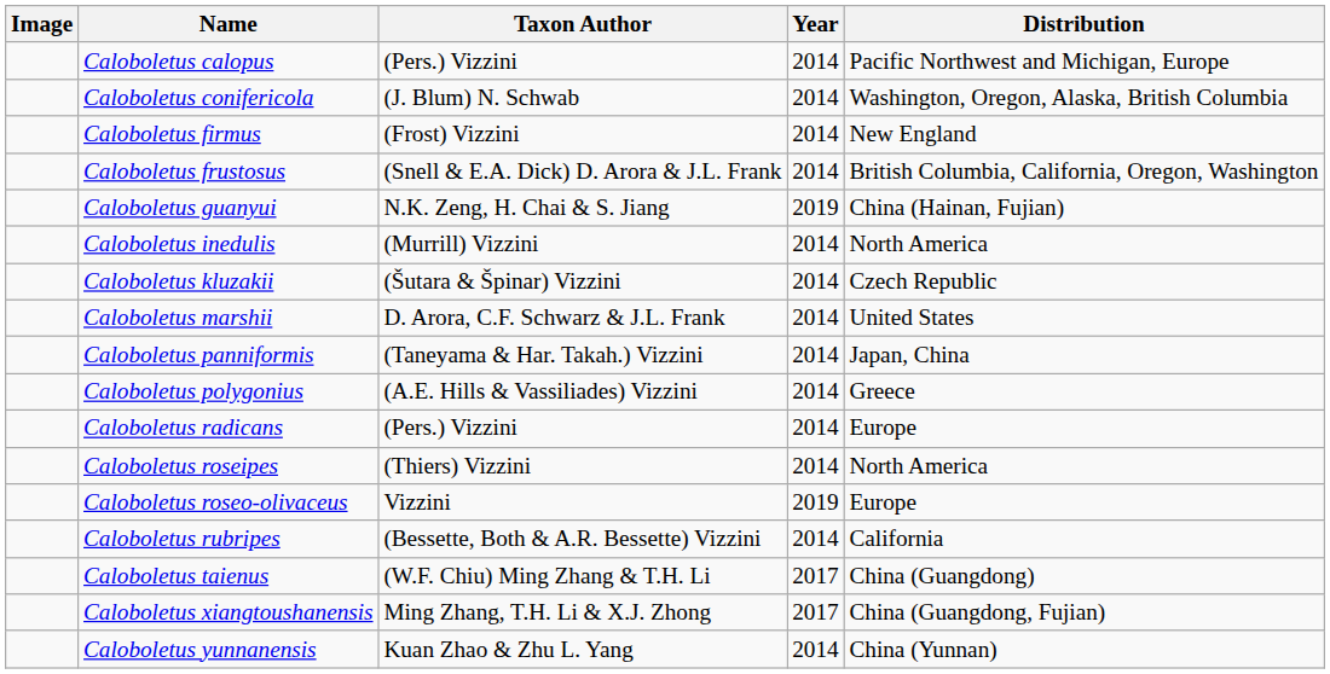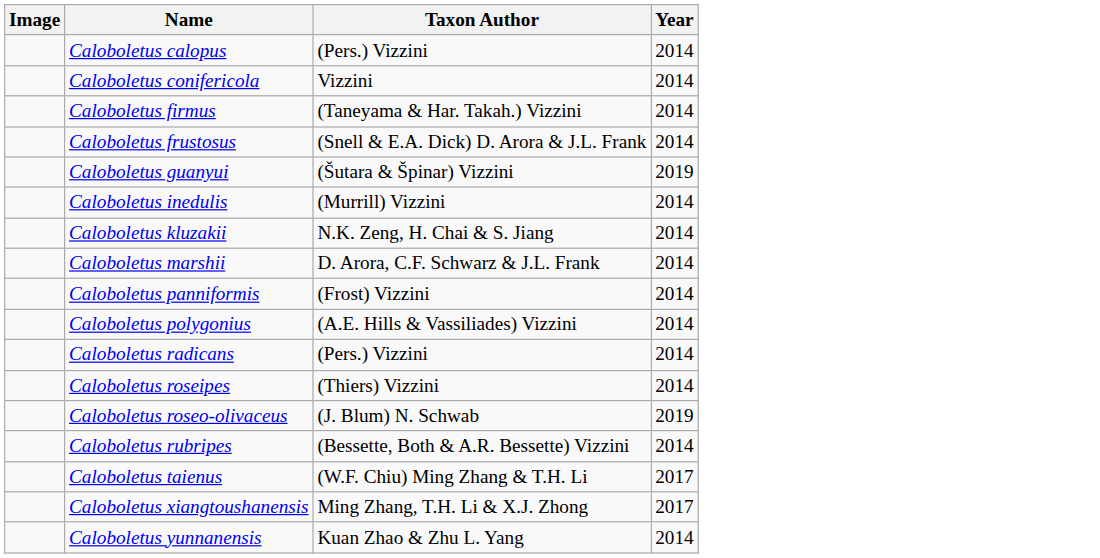- column: Distribution | Pacific Northwest and Michigan, Europe | Washington, Oregon, Alaska, British Columbia | New England | British Columbia, California, Oregon, Washington | China (Hainan, Fujian) | North America | Czech Republic | United States | Japan, China | Greece | Europe | North America | Europe | California | China (Guangdong) | China (Guangdong, Fujian) | China (Yunnan)
Caloboletus conifericola | Taxon Author: (J. Blum) N. Schwab -> Vizzini
Caloboletus firmus | Taxon Author: (Frost) Vizzini -> (Taneyama & Har. Takah.) Vizzini
Caloboletus guanyui | Taxon Author: N.K. Zeng, H. Chai & S. Jiang -> (Šutara & Špinar) Vizzini
Caloboletus kluzakii | Taxon Author: (Šutara & Špinar) Vizzini -> N.K. Zeng, H. Chai & S. Jiang
Caloboletus panniformis | Taxon Author: (Taneyama & Har. Takah.) Vizzini -> (Frost) Vizzini
Caloboletus roseo-olivaceus | Taxon Author: Vizzini -> (J. Blum) N. Schwab
